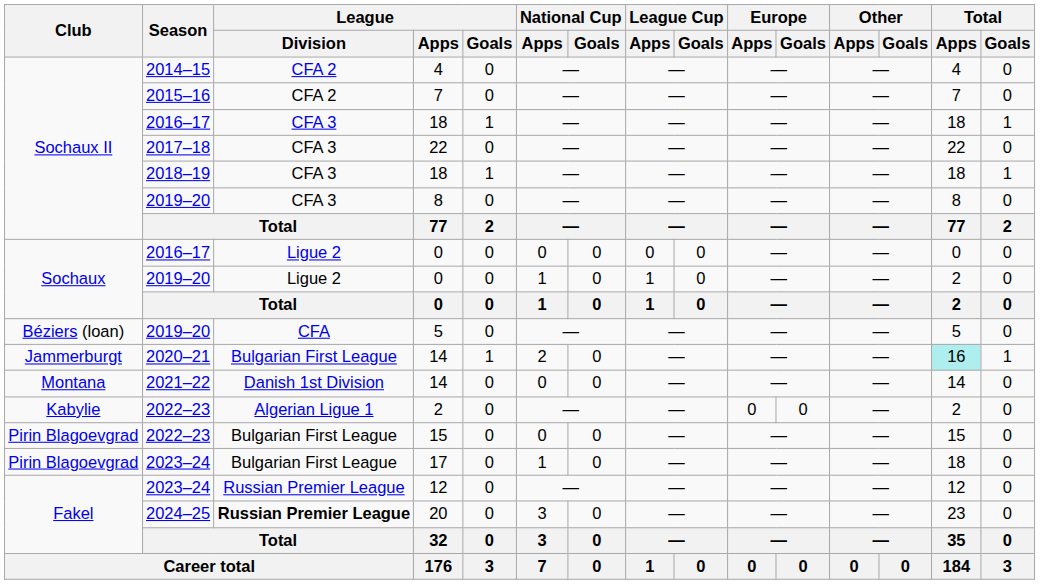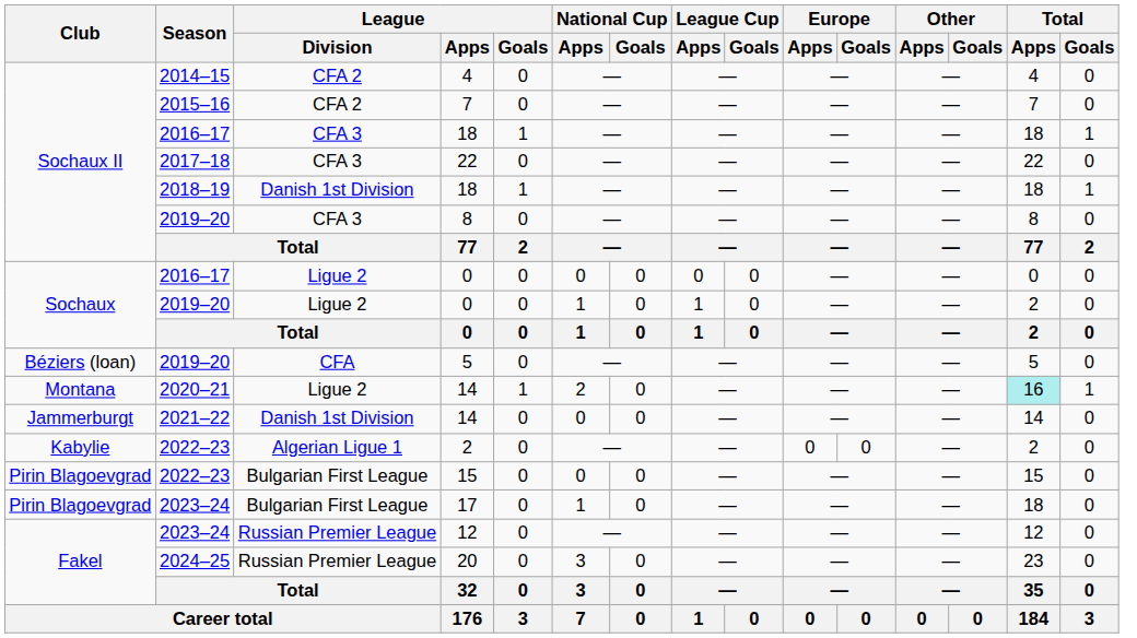2018–19 / 18 | League / Division: CFA 3 -> Danish 1st Division
2020–21 / 14 | Club: Jammerburgt -> Montana
2020–21 / 14 | League / Division: Bulgarian First League -> Ligue 2
2021–22 / 14 | Club: Montana -> Jammerburgt
20 | League / Division: bold -> normal
